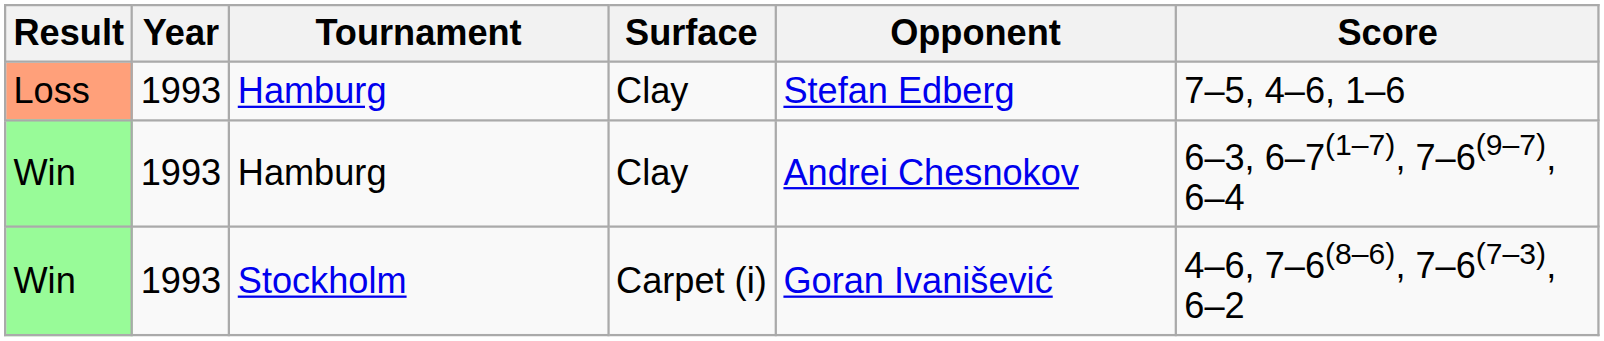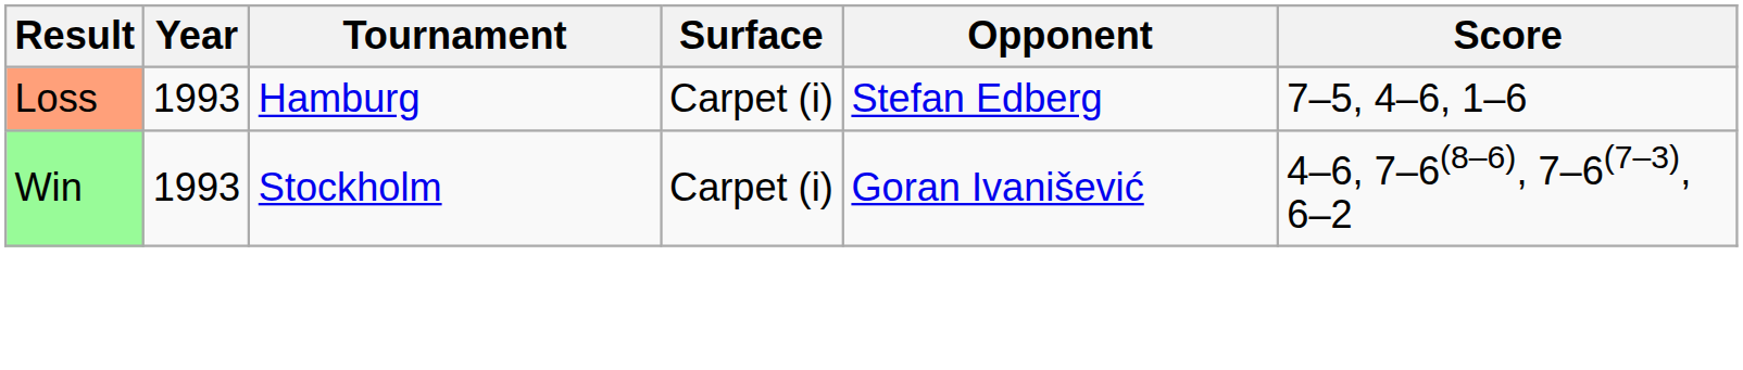Loss | Surface: Clay -> Carpet (i)
- row: Win | 1993 | Hamburg | Clay | Andrei Chesnokov | 6–3, 6–7(1–7), 7–6(9–7), 6–4
